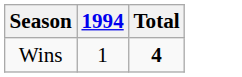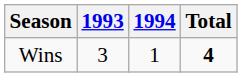+ column: 1993 | 3
